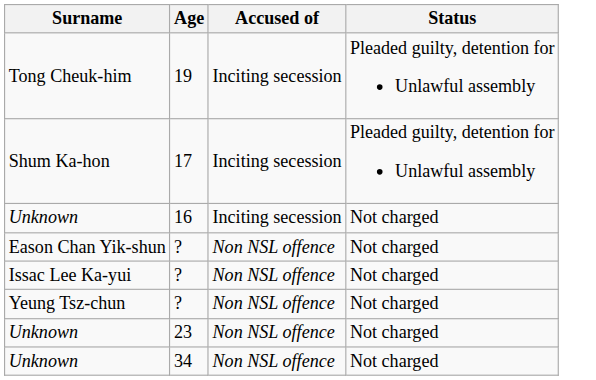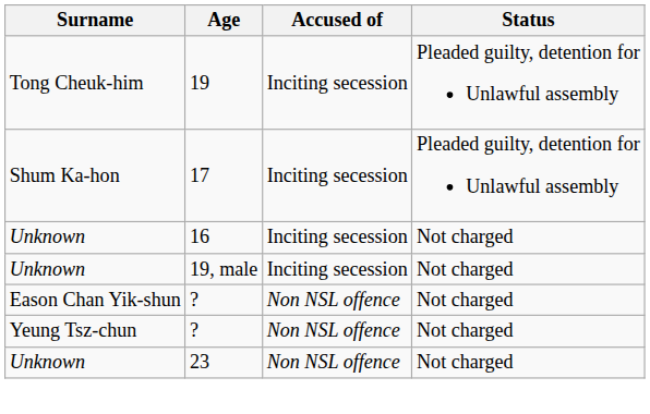+ row: Unknown | 19, male | Inciting secession | Not charged
- row: Issac Lee Ka-yui | ? | Non NSL offence | Not charged
- row: Unknown | 34 | Non NSL offence | Not charged
